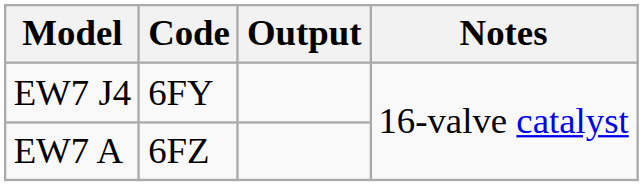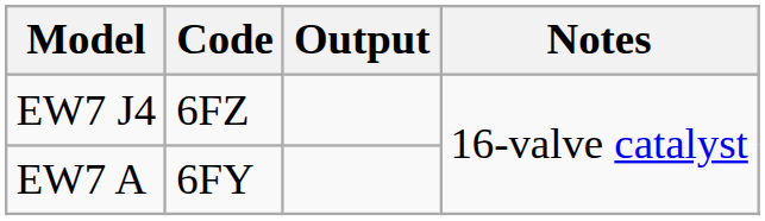EW7 J4 | Code: 6FY -> 6FZ
EW7 A | Code: 6FZ -> 6FY
